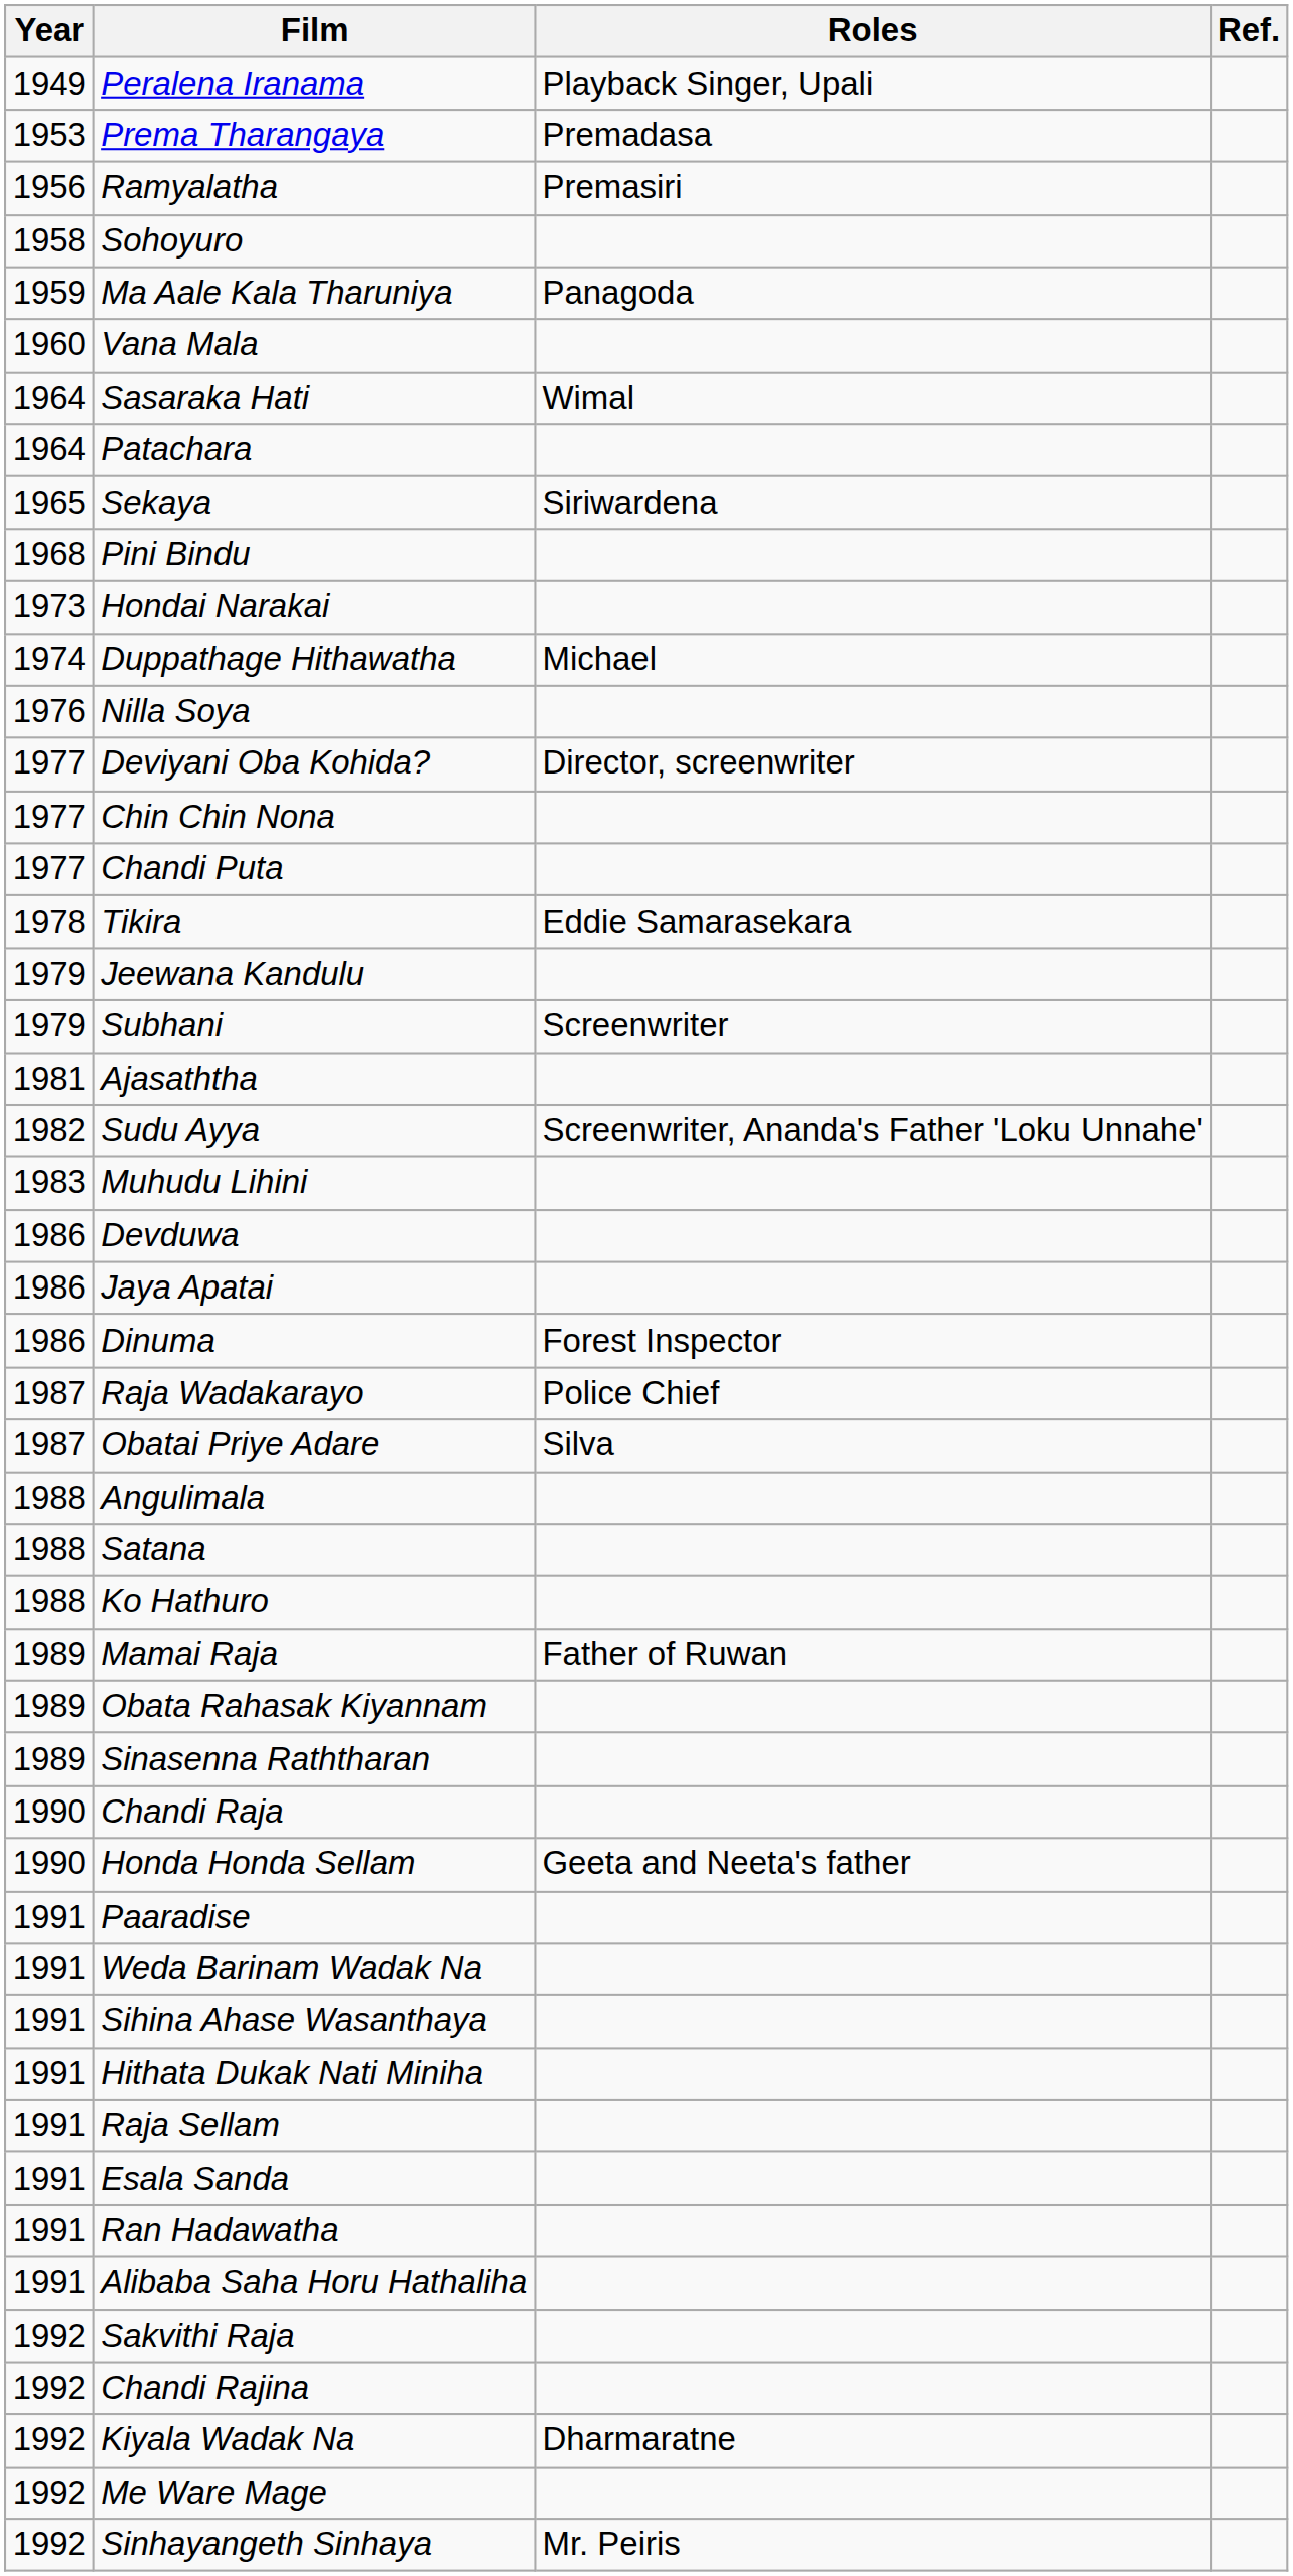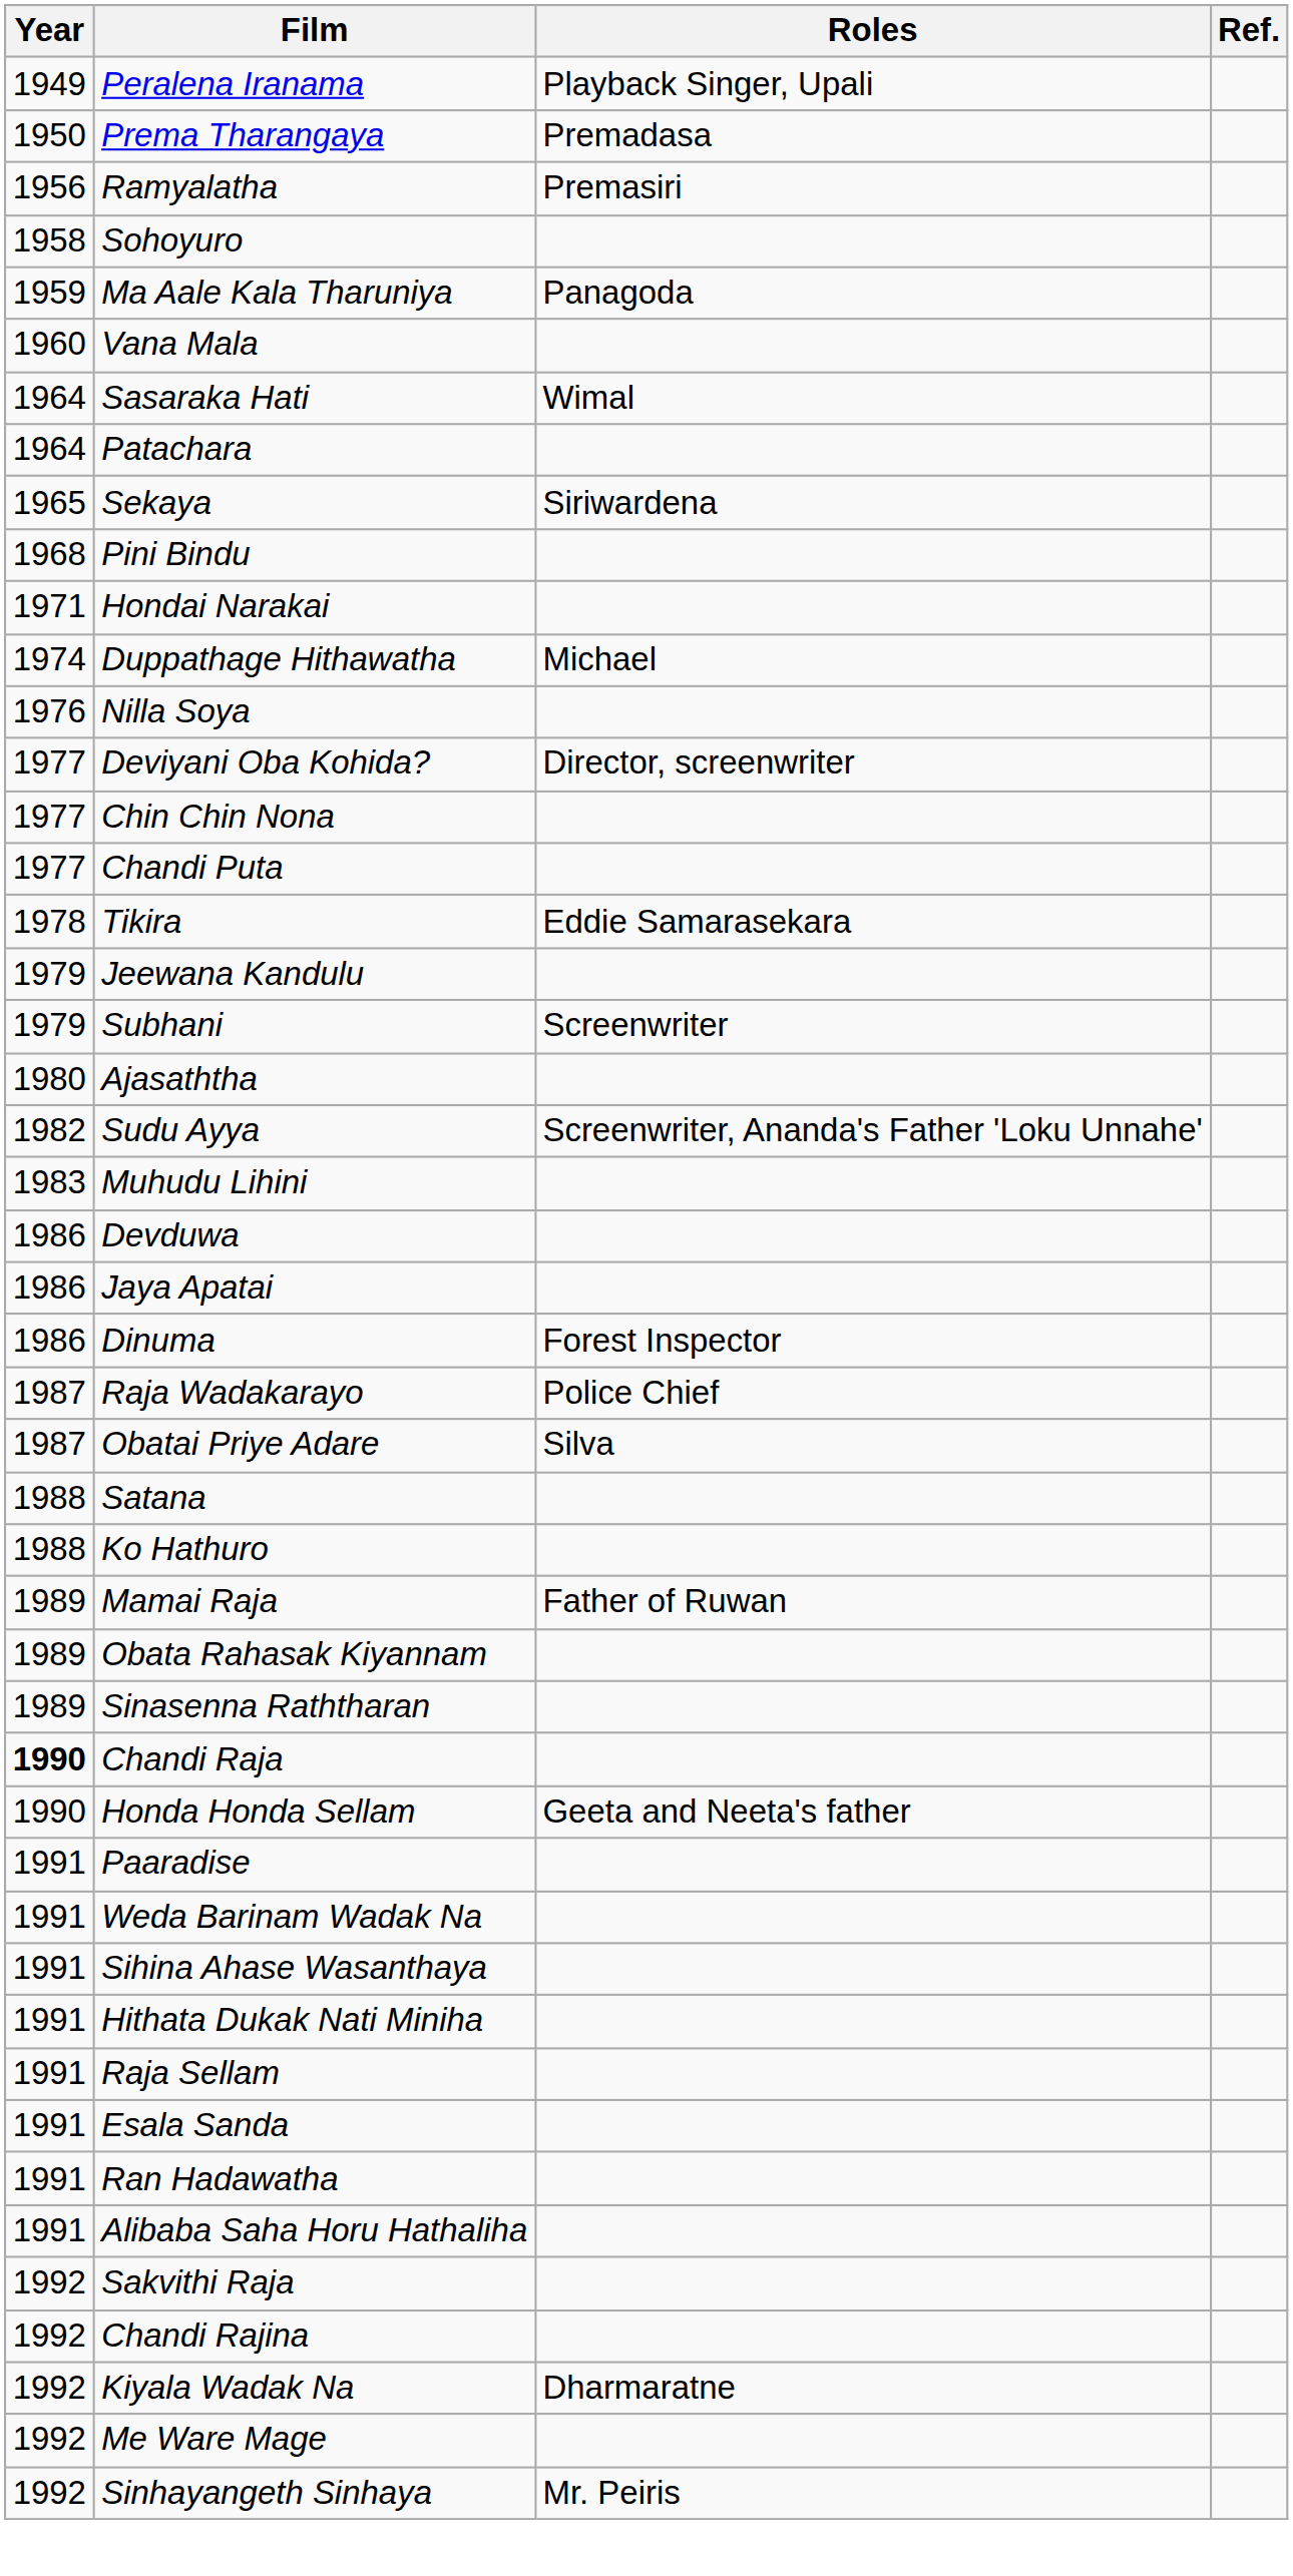Prema Tharangaya | Year: 1953 -> 1950
Hondai Narakai | Year: 1973 -> 1971
Ajasaththa | Year: 1981 -> 1980
- row: 1988 | Angulimala
Chandi Raja | Year: normal -> bold
